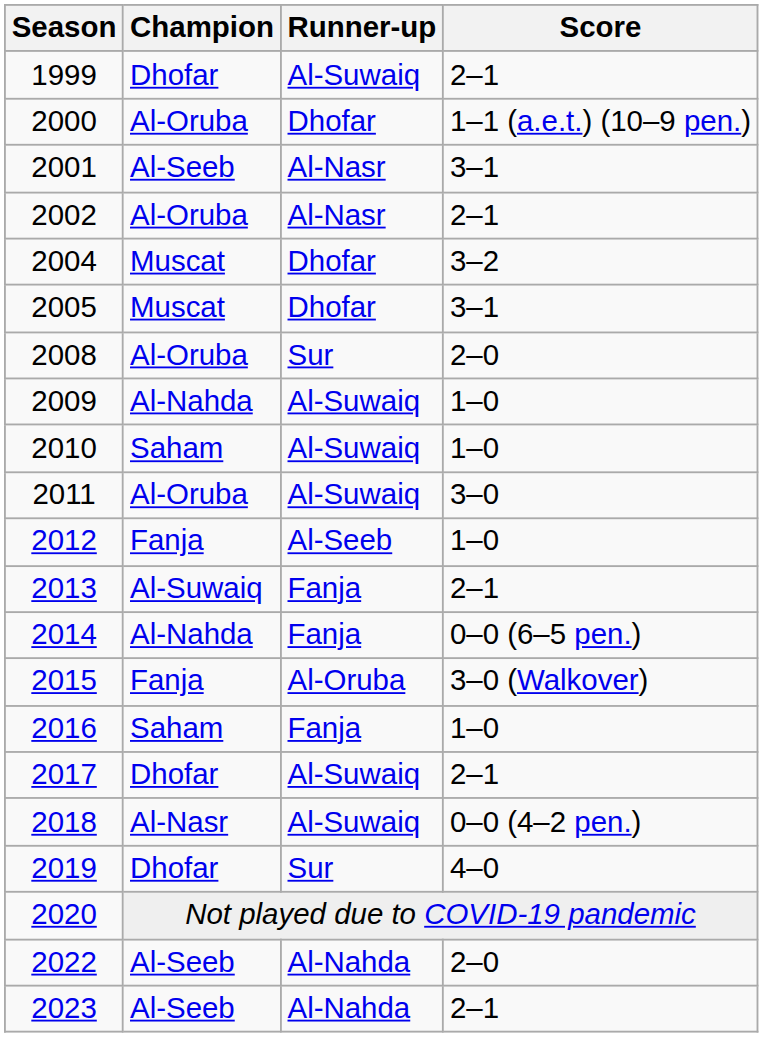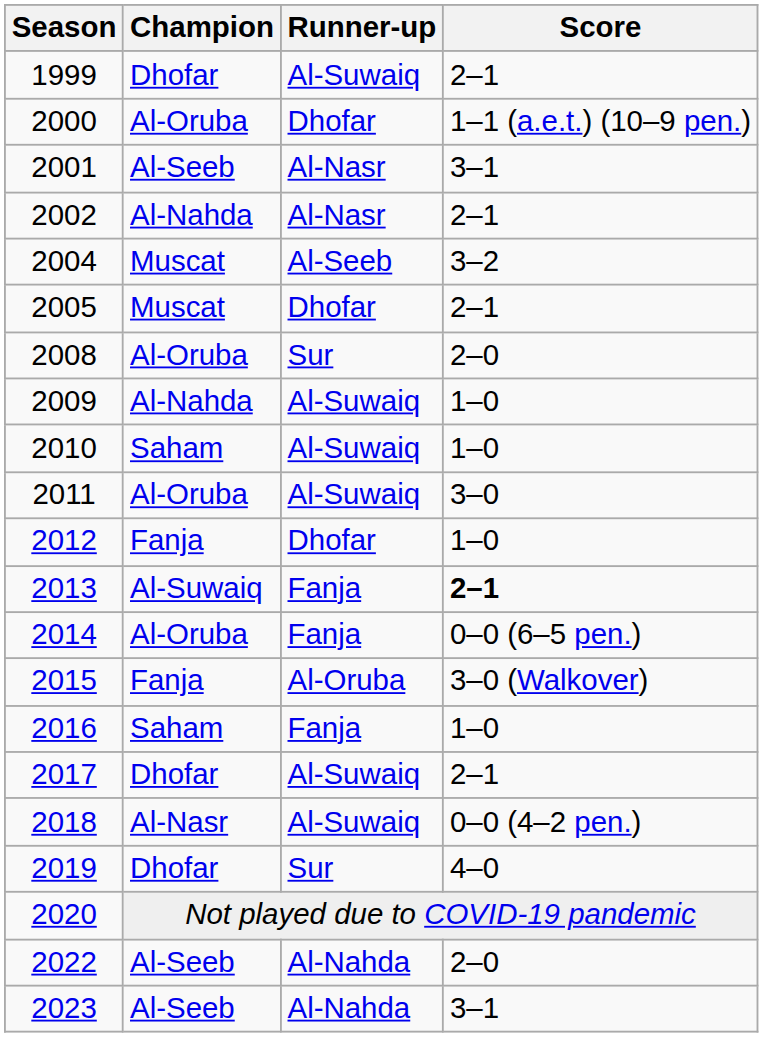2002 | Champion: Al-Oruba -> Al-Nahda
2004 | Runner-up: Dhofar -> Al-Seeb
2005 | Score: 3–1 -> 2–1
2012 | Runner-up: Al-Seeb -> Dhofar
2013 | Score: normal -> bold
2014 | Champion: Al-Nahda -> Al-Oruba
2023 | Score: 2–1 -> 3–1
